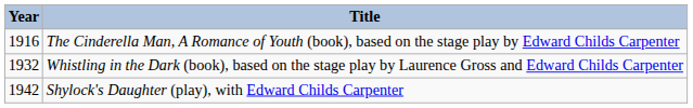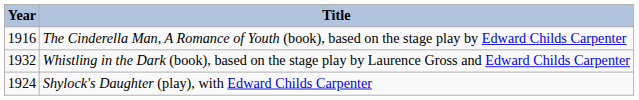Shylock's Daughter (play), with Edward Childs Carpenter | Year: 1942 -> 1924
